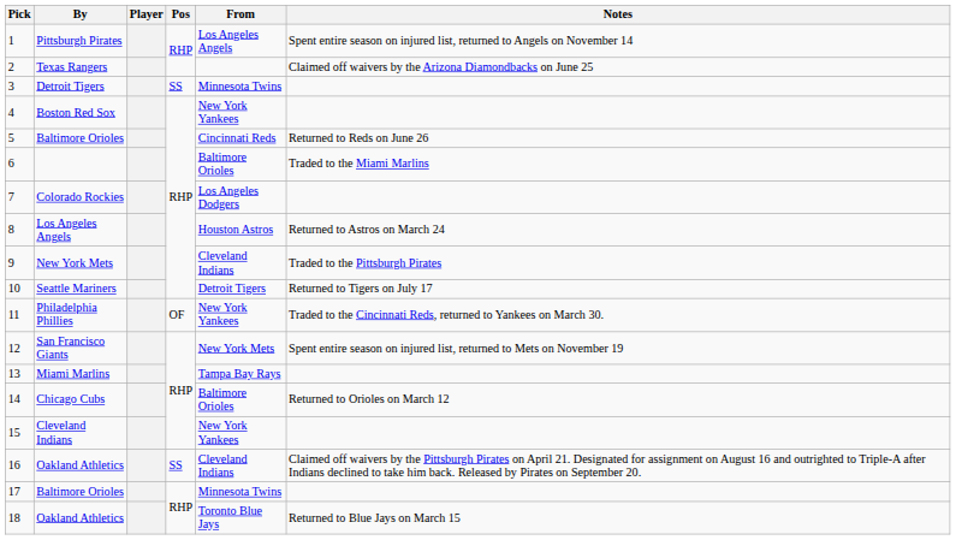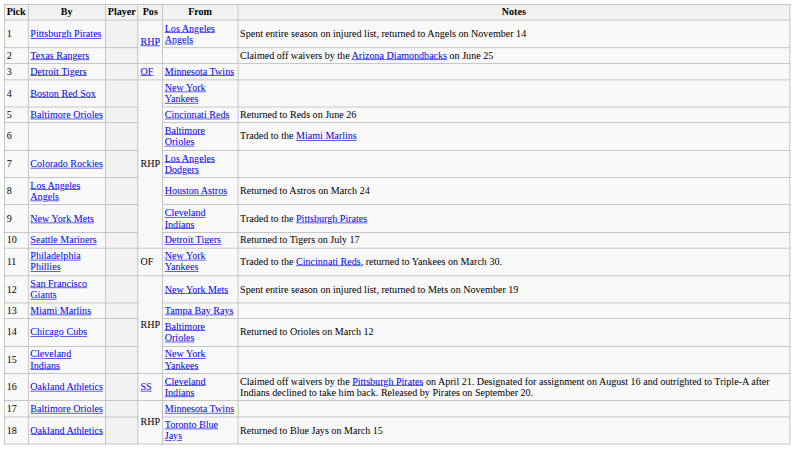3 | Pos: SS -> OF
